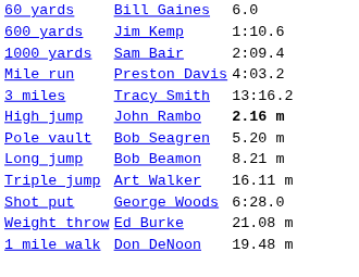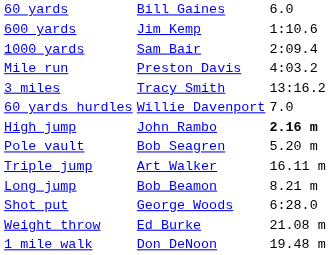+ row: 60 yards hurdles | Willie Davenport | 7.0
rows swapped: Long jump <-> Triple jump
